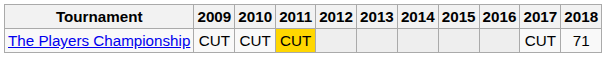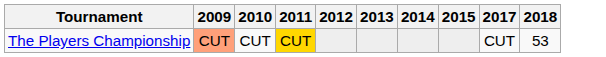- column: 2016
The Players Championship | 2009: no background -> lightsalmon background
The Players Championship | 2018: 71 -> 53
